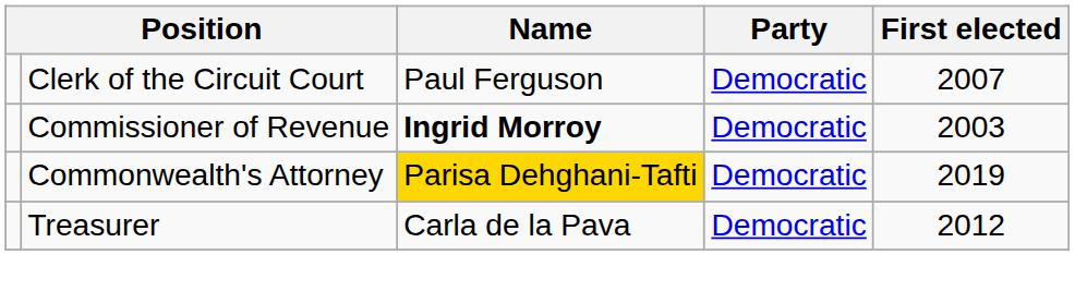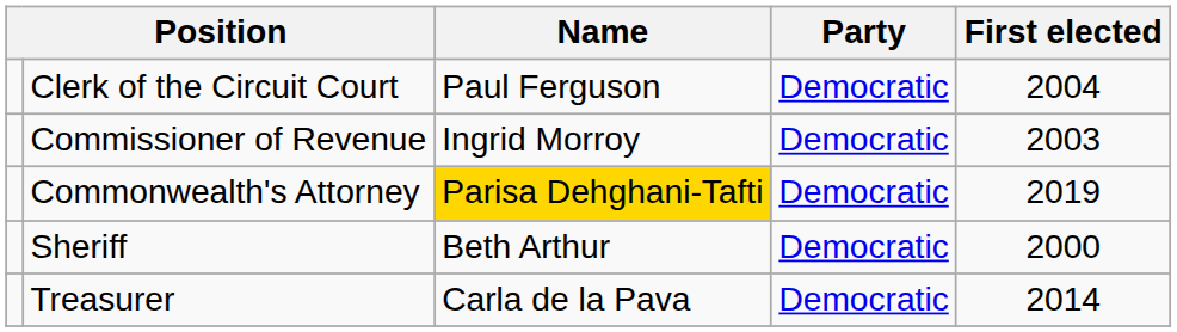Clerk of the Circuit Court | First elected: 2007 -> 2004
Commissioner of Revenue | Name: bold -> normal
+ row: Sheriff | Beth Arthur | Democratic | 2000
Treasurer | First elected: 2012 -> 2014
